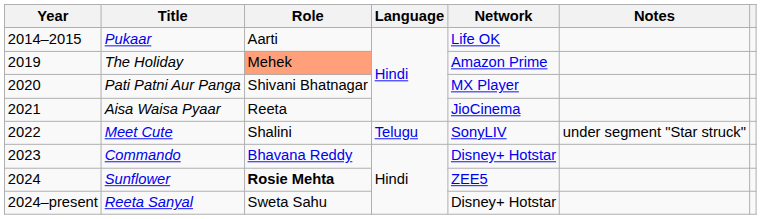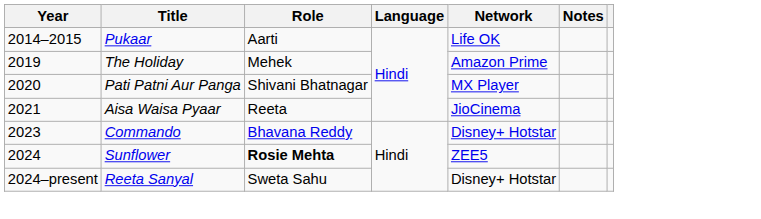The Holiday | Role: lightsalmon background -> no background
- row: 2022 | Meet Cute | Shalini | Telugu | SonyLIV | under segment "Star struck"
